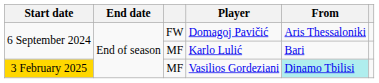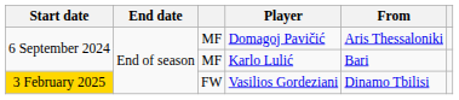Domagoj Pavičić | column 3: FW -> MF
Vasilios Gordeziani | column 3: MF -> FW
Vasilios Gordeziani | From: paleturquoise background -> no background
